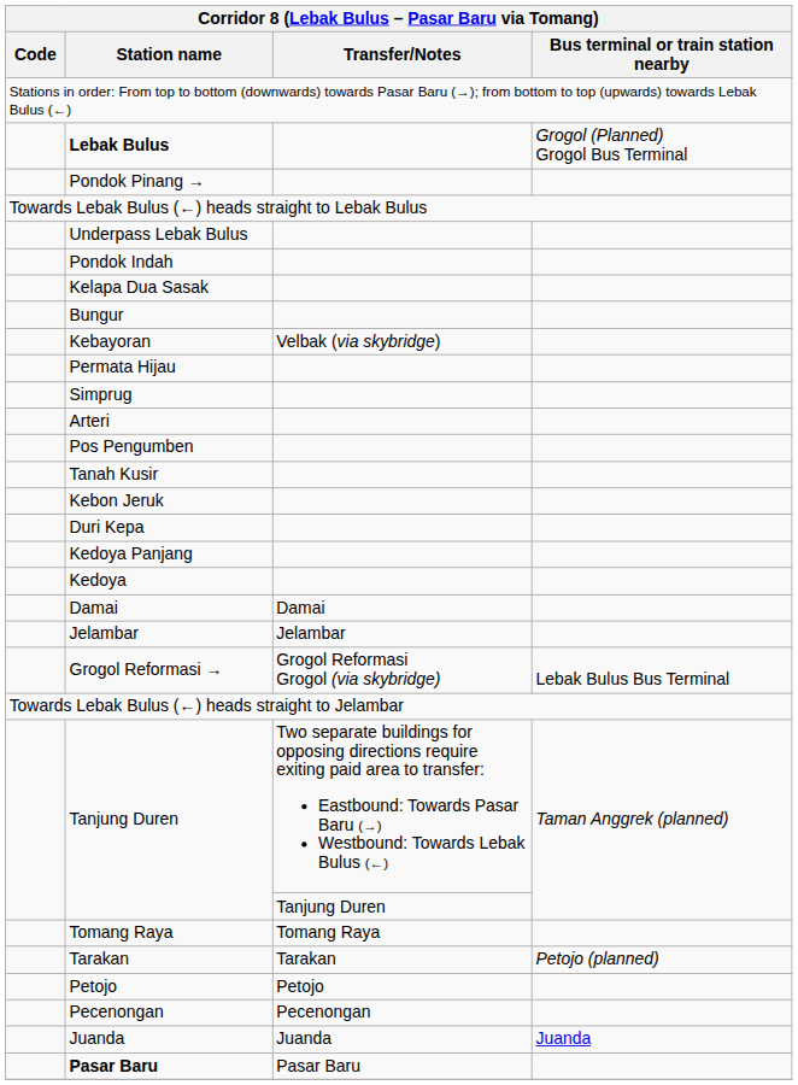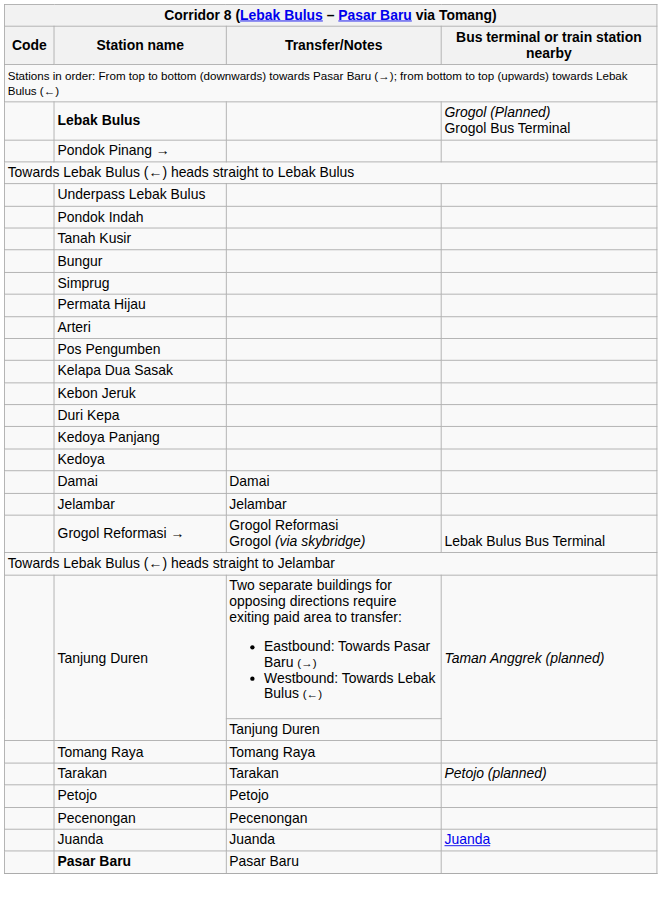rows swapped: Tanah Kusir <-> Kelapa Dua Sasak
- row: Kebayoran | Velbak (via skybridge)
rows swapped: Simprug <-> Permata Hijau
